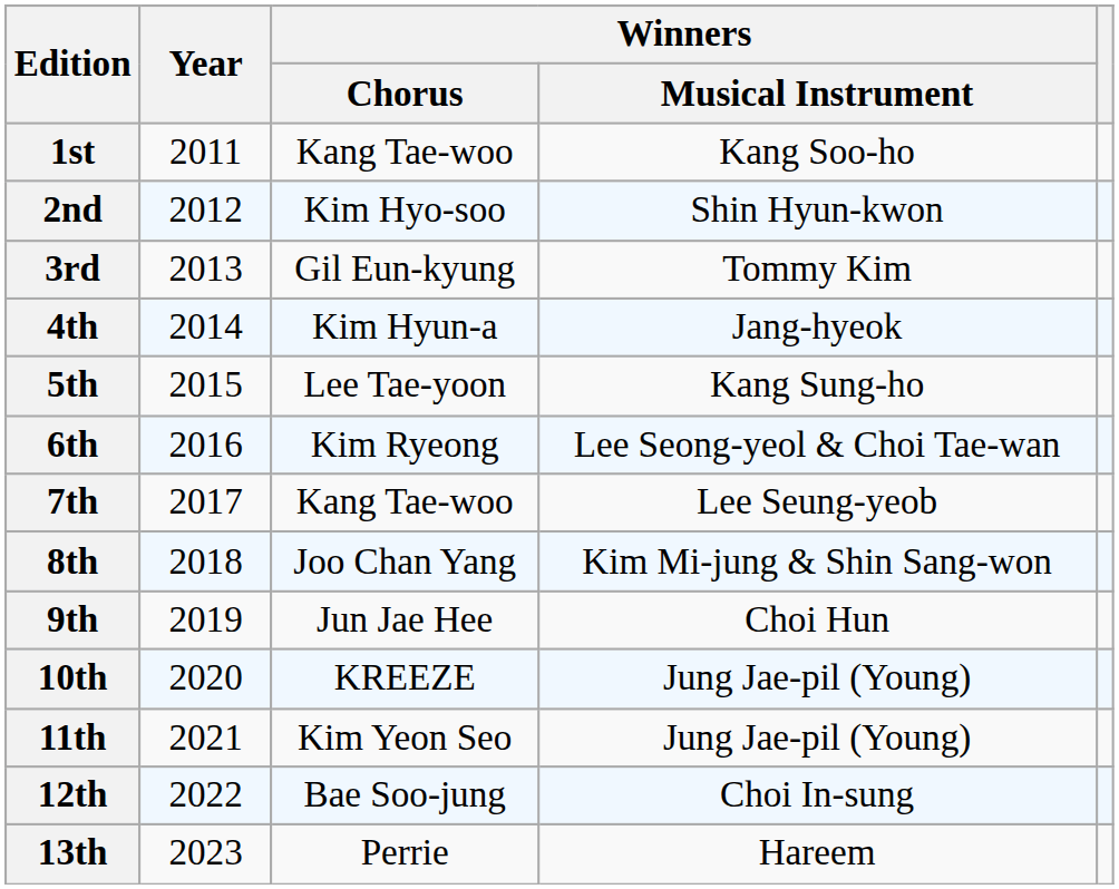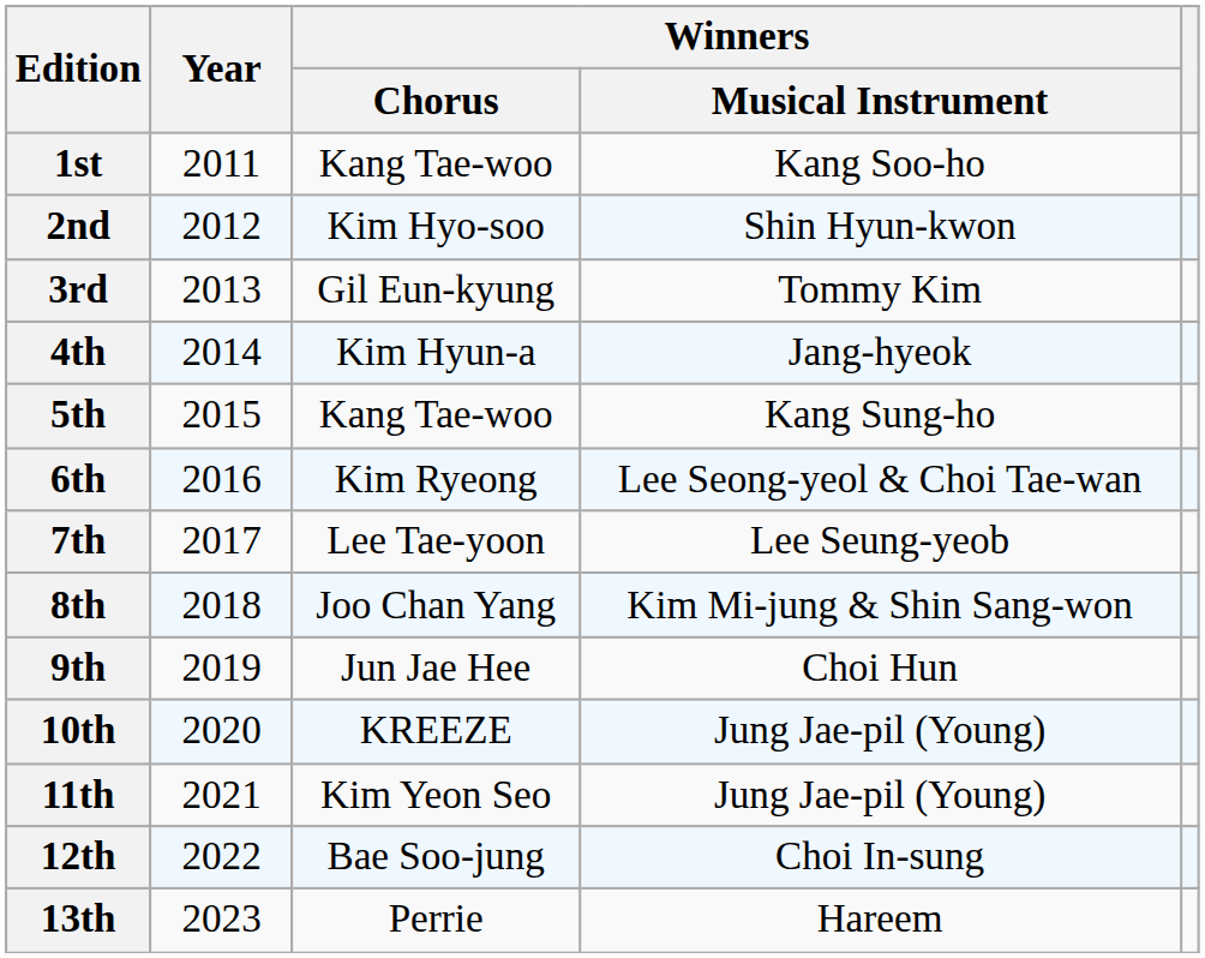5th | Winners / Chorus: Lee Tae-yoon -> Kang Tae-woo
7th | Winners / Chorus: Kang Tae-woo -> Lee Tae-yoon
